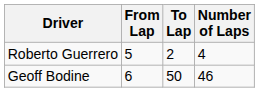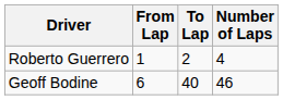Roberto Guerrero | From Lap: 5 -> 1
Geoff Bodine | To Lap: 50 -> 40
